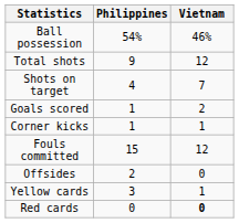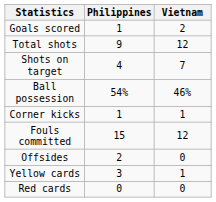rows swapped: Goals scored <-> Ball possession
Red cards | Vietnam: bold -> normal
